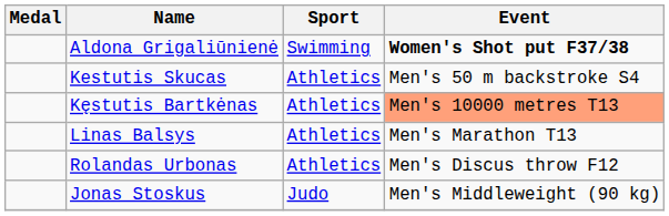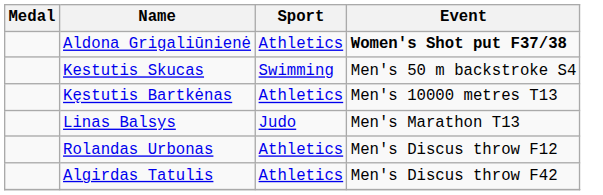Aldona Grigaliūnienė | Sport: Swimming -> Athletics
Kestutis Skucas | Sport: Athletics -> Swimming
Kęstutis Bartkėnas | Event: lightsalmon background -> no background
Linas Balsys | Sport: Athletics -> Judo
+ row: Algirdas Tatulis | Athletics | Men's Discus throw F42
- row: Jonas Stoskus | Judo | Men's Middleweight (90 kg)
